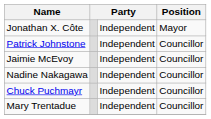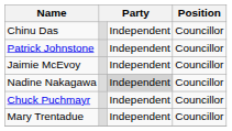- row: Jonathan X. Côte | Independent | Mayor
+ row: Chinu Das | Independent | Councillor
Nadine Nakagawa | column 3: no background -> lightgrey background
